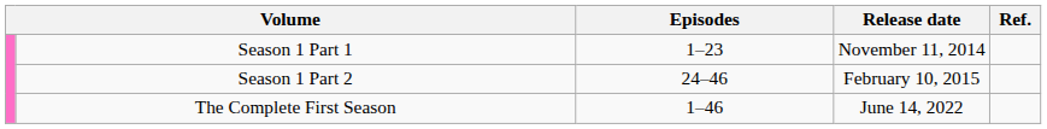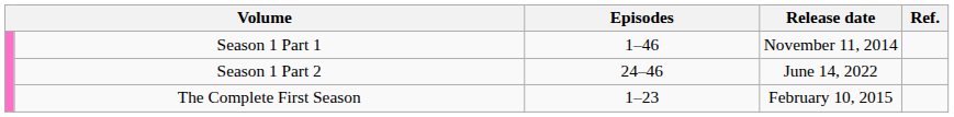Season 1 Part 1 | Episodes: 1–23 -> 1–46
Season 1 Part 2 | Release date: February 10, 2015 -> June 14, 2022
The Complete First Season | Episodes: 1–46 -> 1–23
The Complete First Season | Release date: June 14, 2022 -> February 10, 2015
